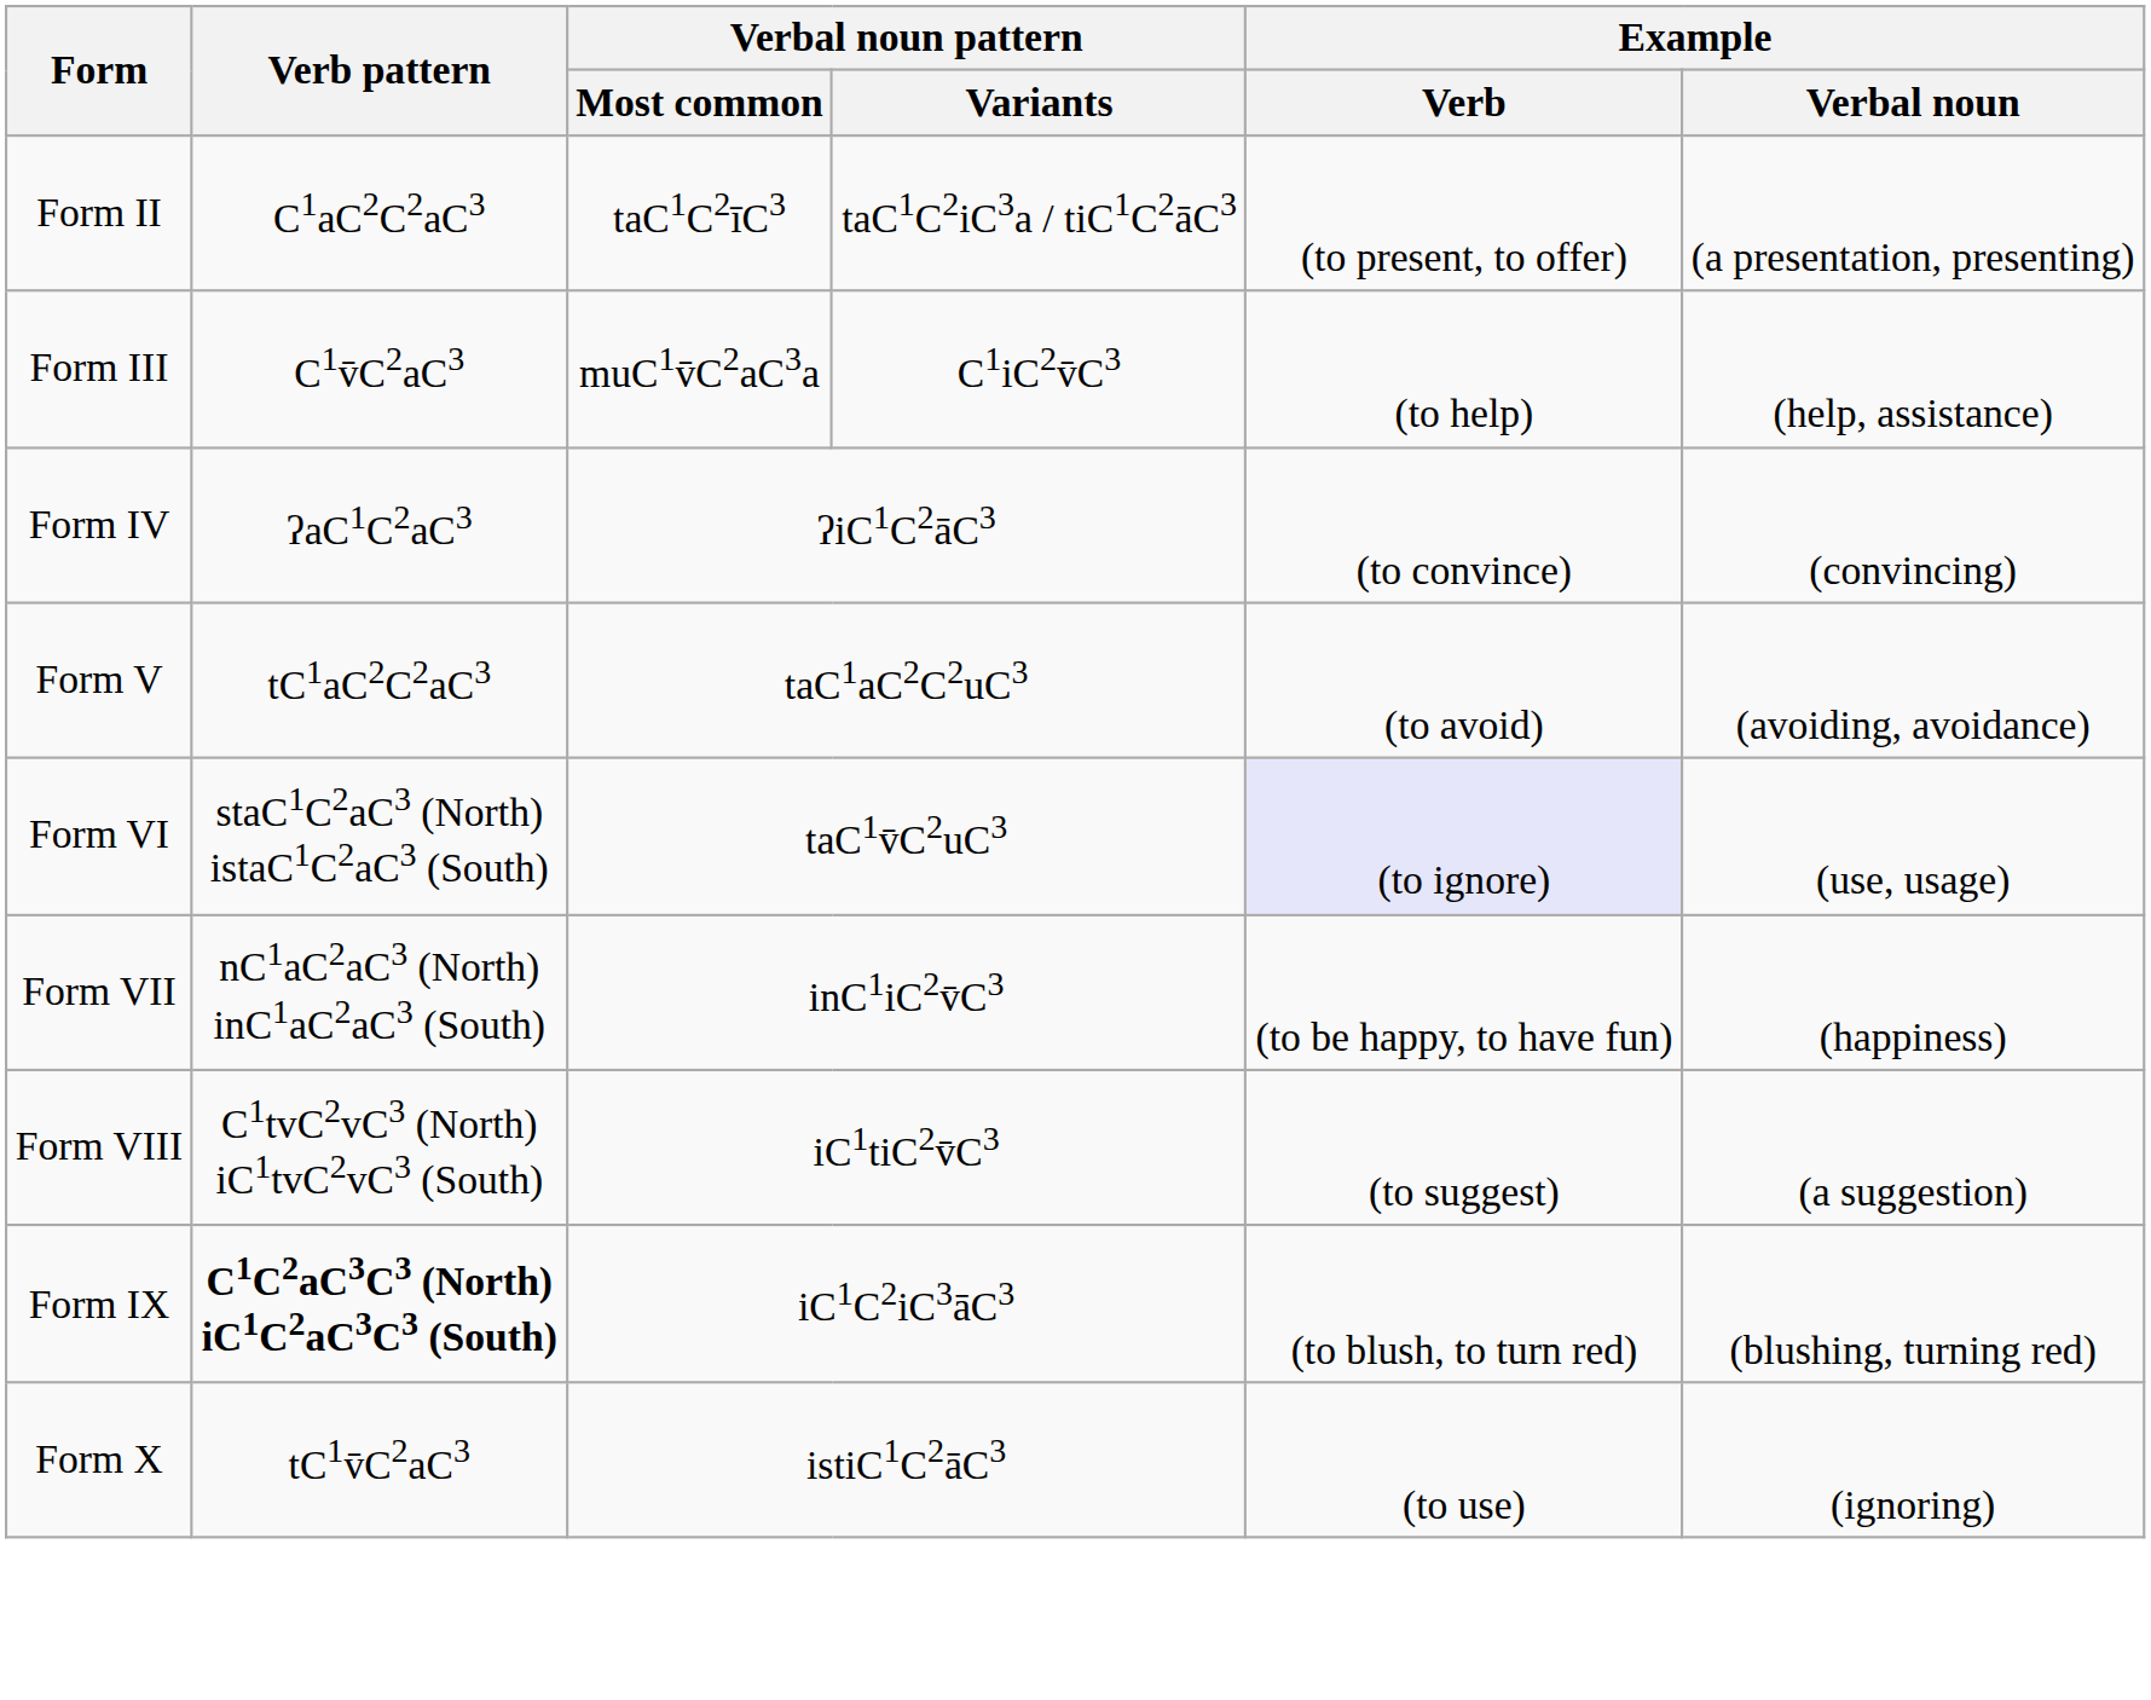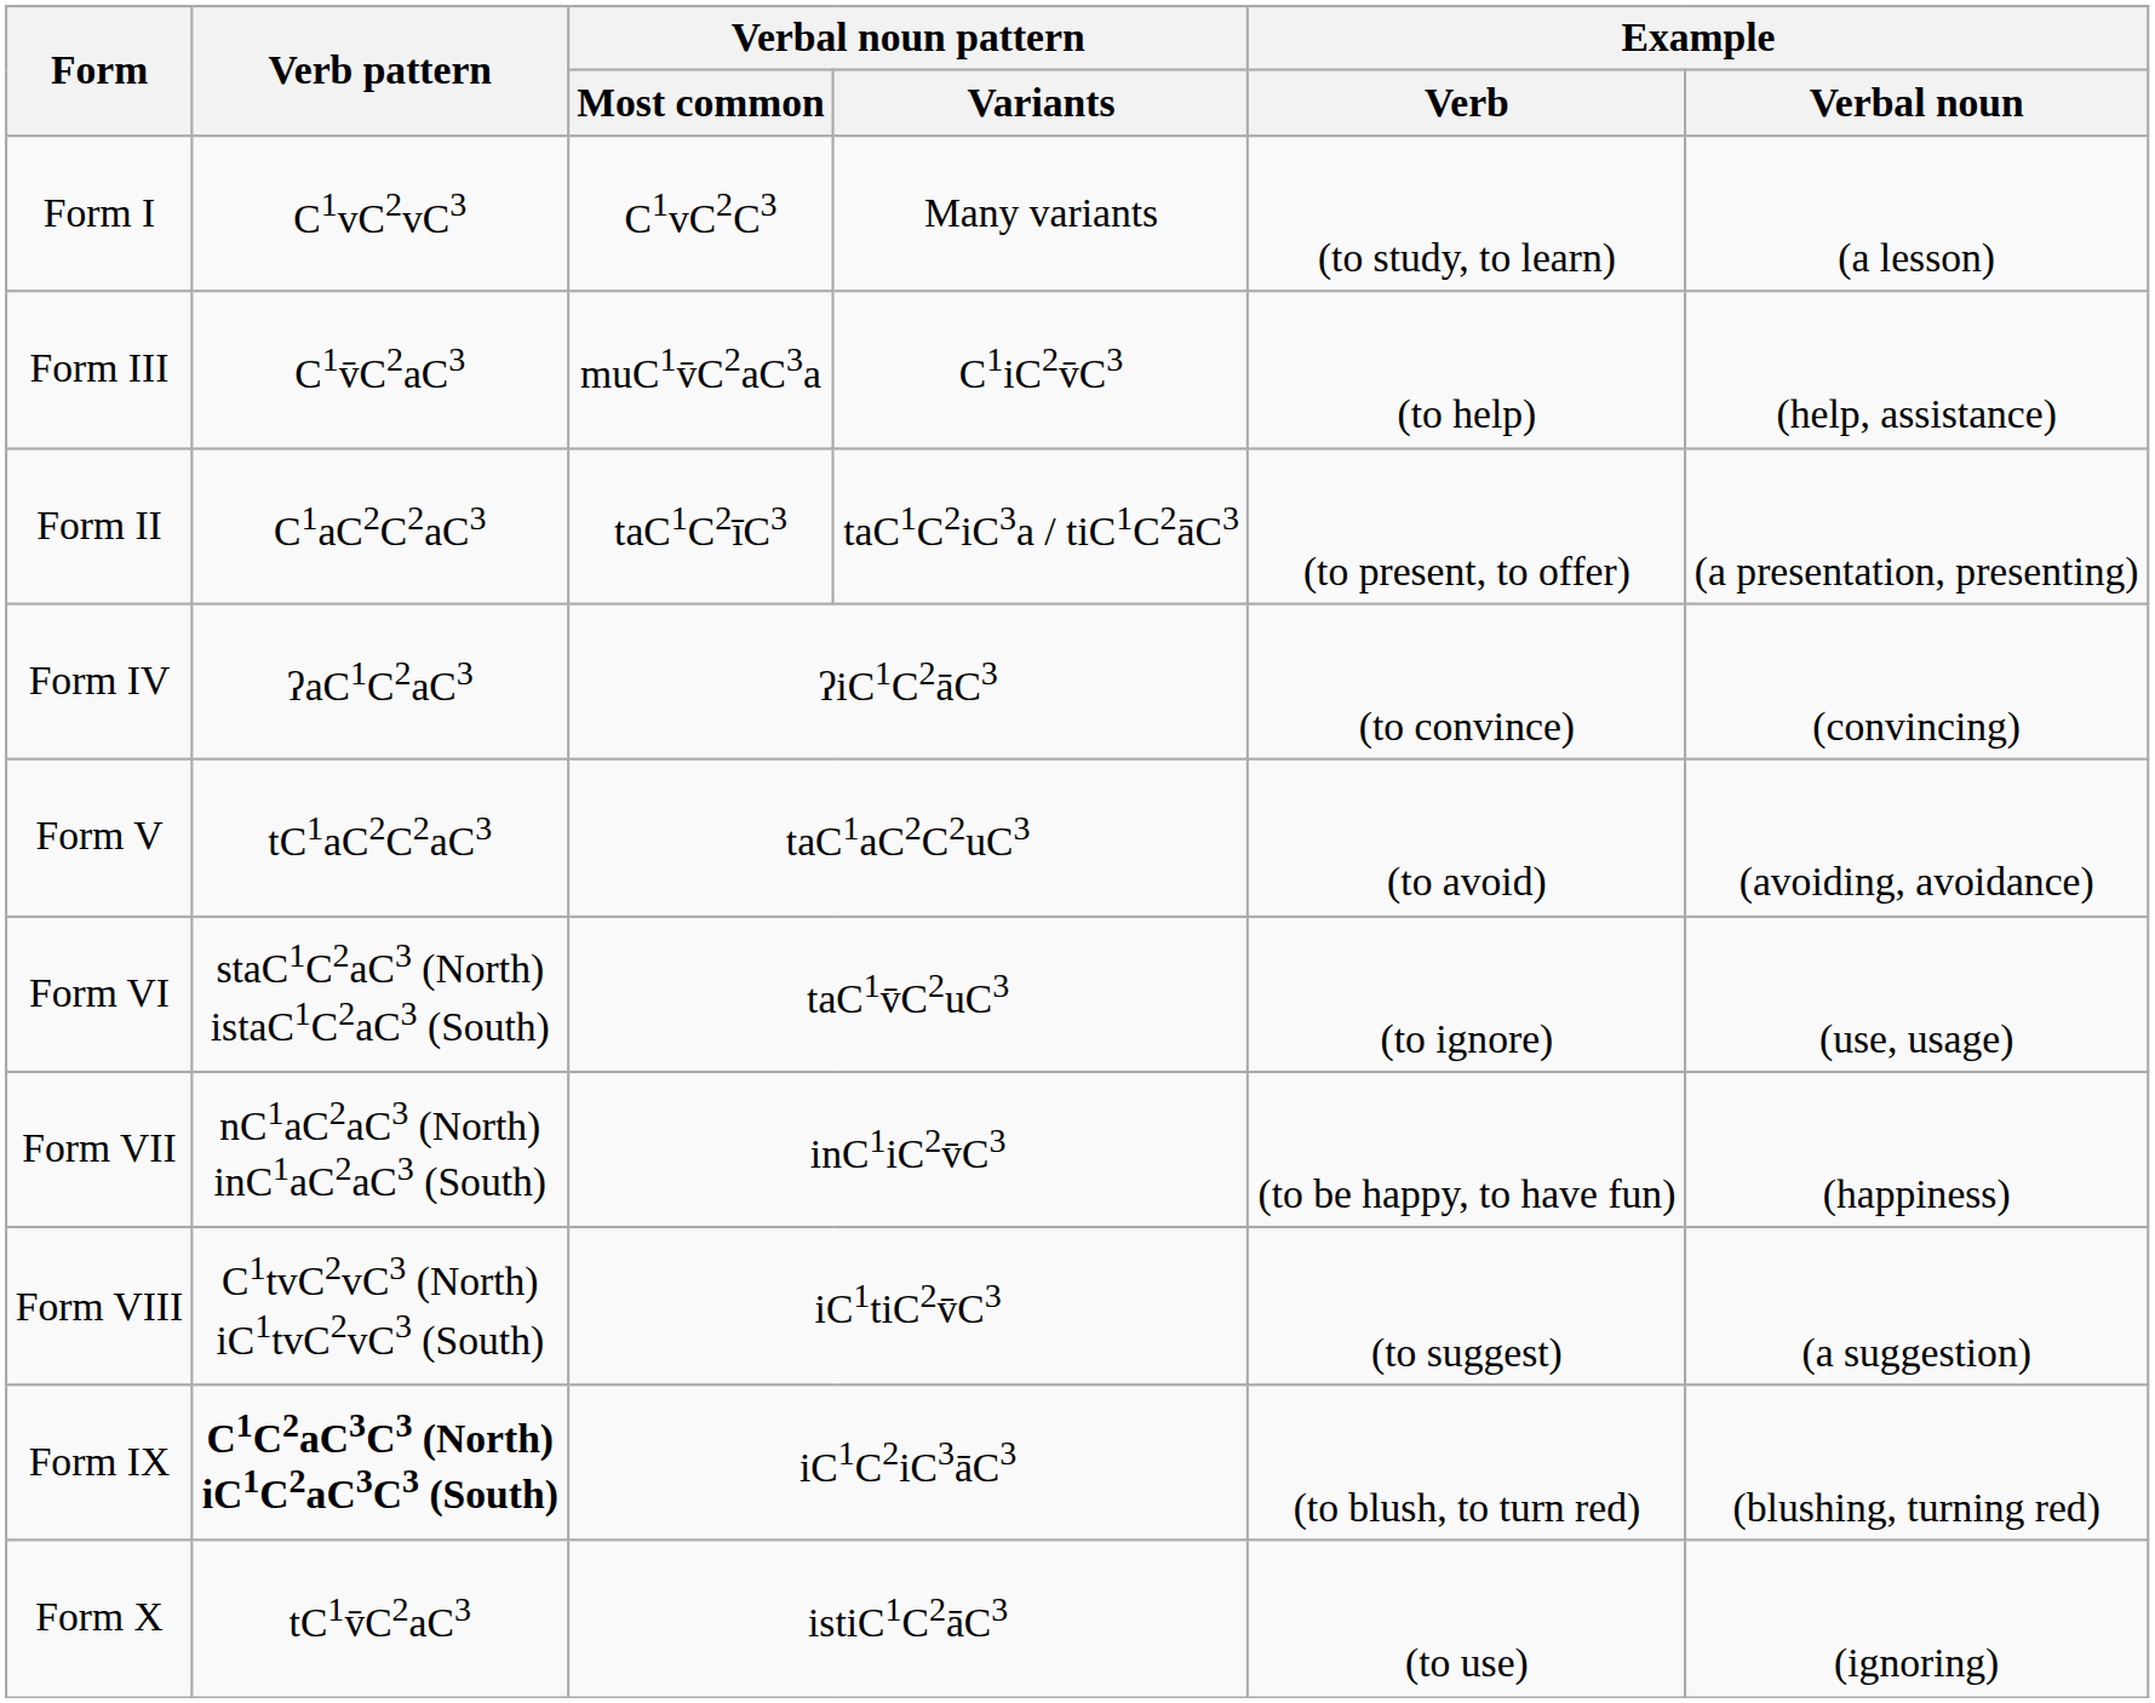+ row: Form I | C1vC2vC3 | C1vC2C3 | Many variants | (to study, to learn) | (a lesson)
rows swapped: Form II <-> Form III
Form VI | Example / Verb: lavender background -> no background
